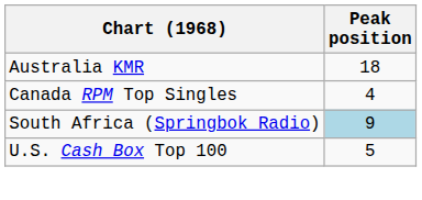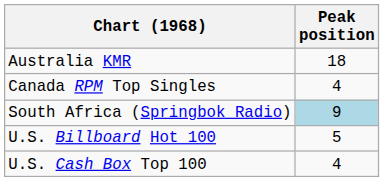+ row: U.S. Billboard Hot 100 | 5
U.S. Cash Box Top 100 | Peak position: 5 -> 4
